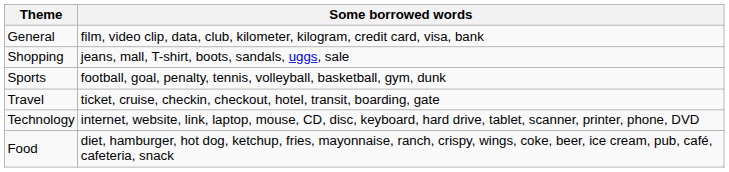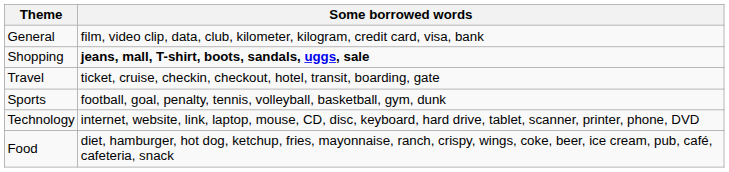Shopping | Some borrowed words: normal -> bold
rows swapped: Travel <-> Sports
